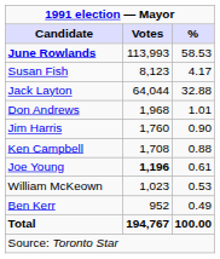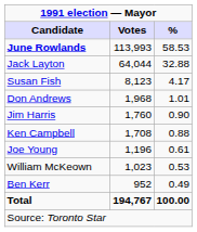rows swapped: Jack Layton <-> Susan Fish
Joe Young | Votes: bold -> normal
